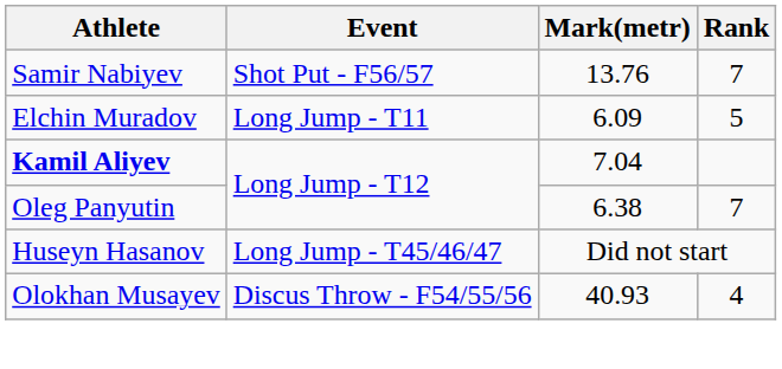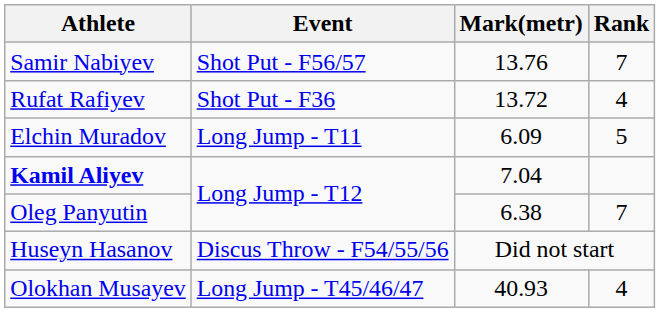+ row: Rufat Rafiyev | Shot Put - F36 | 13.72 | 4
Huseyn Hasanov | Event: Long Jump - T45/46/47 -> Discus Throw - F54/55/56
Olokhan Musayev | Event: Discus Throw - F54/55/56 -> Long Jump - T45/46/47
